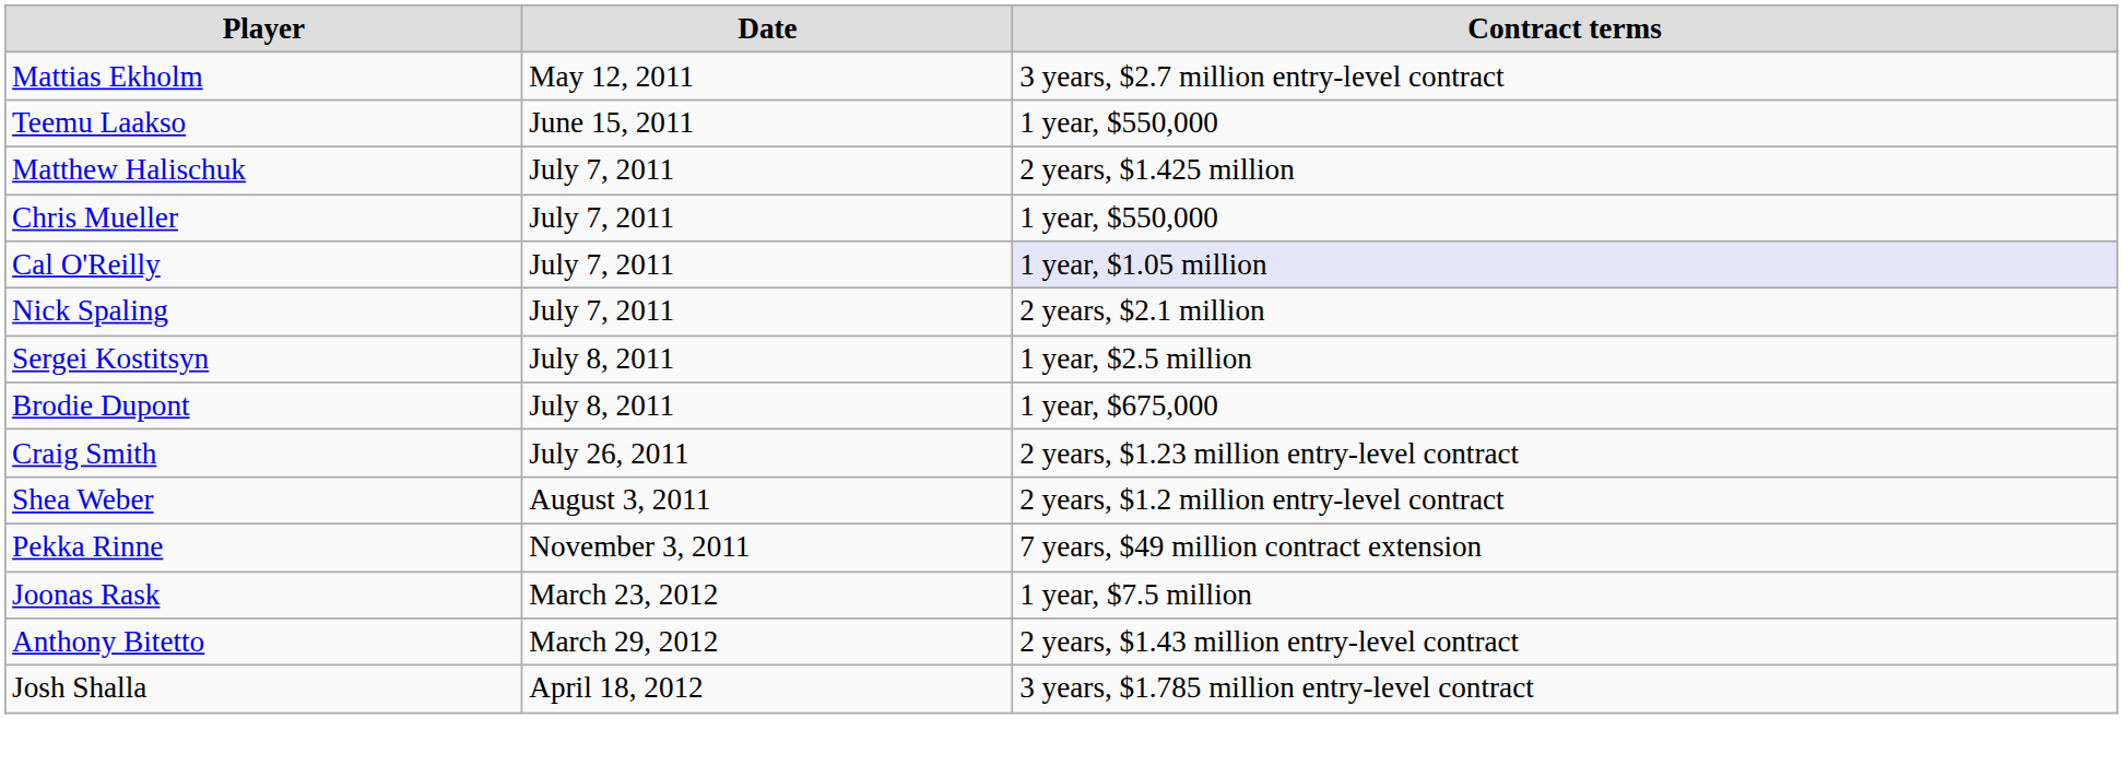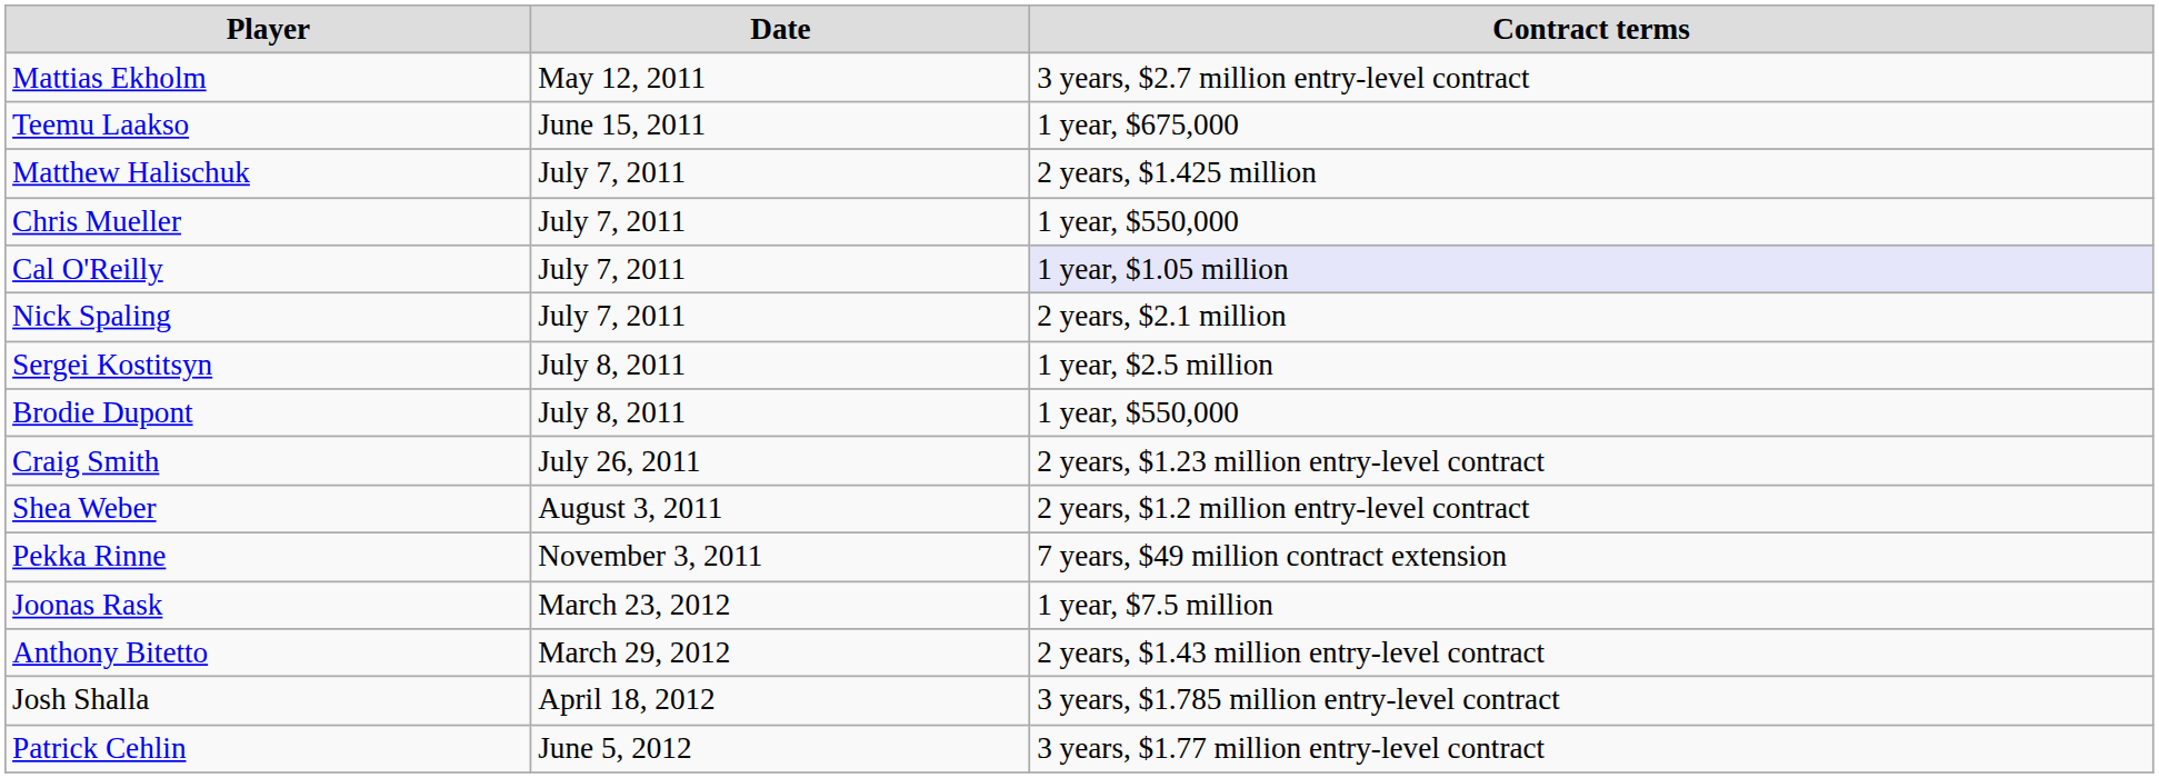Teemu Laakso | Contract terms: 1 year, $550,000 -> 1 year, $675,000
Brodie Dupont | Contract terms: 1 year, $675,000 -> 1 year, $550,000
+ row: Patrick Cehlin | June 5, 2012 | 3 years, $1.77 million entry-level contract
